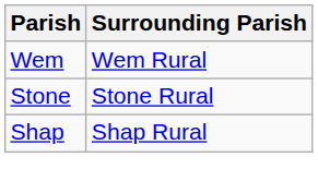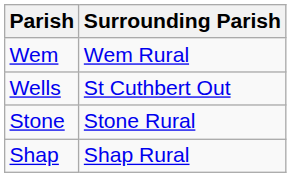+ row: Wells | St Cuthbert Out
